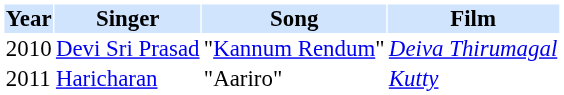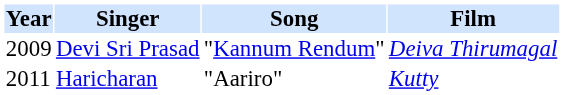Devi Sri Prasad | Year: 2010 -> 2009
